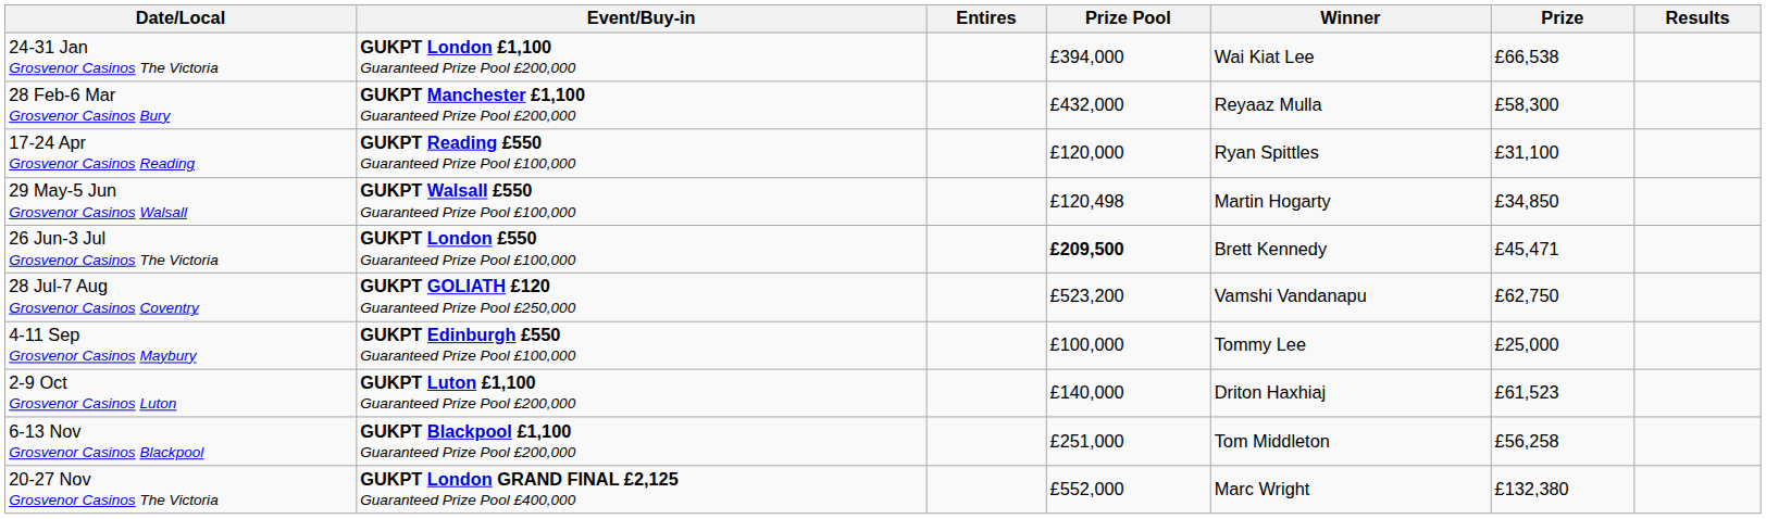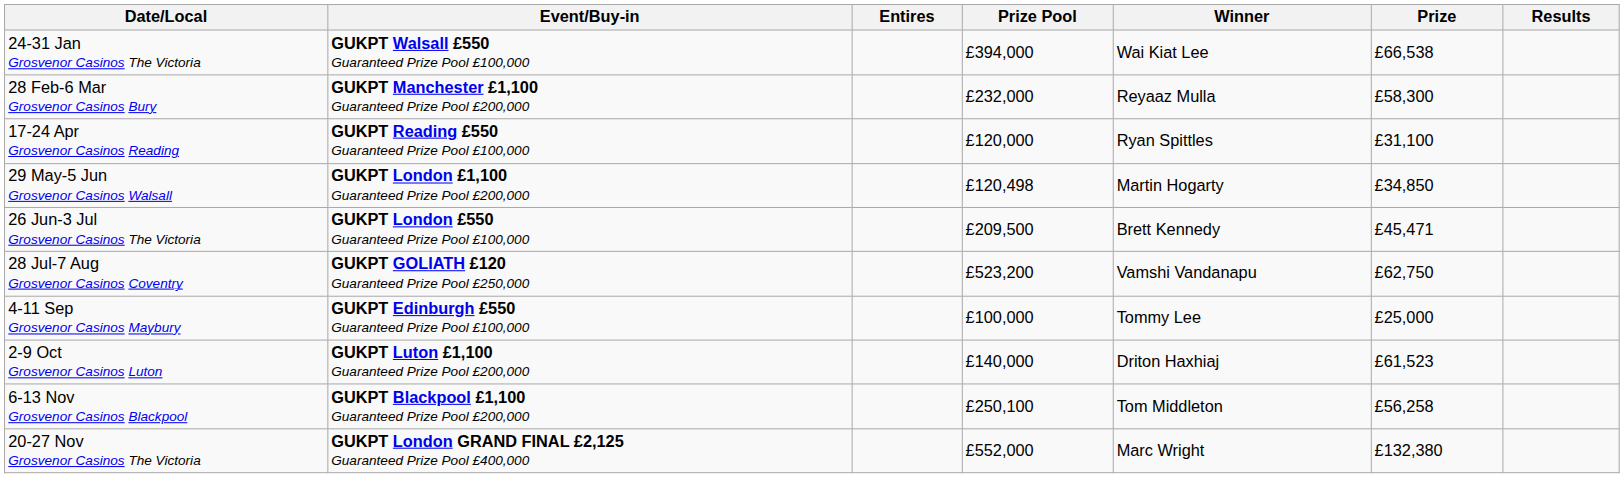24-31 Jan Grosvenor Casinos The Victoria | Event/Buy-in: GUKPT London £1,100 Guaranteed Prize Pool £200,000 -> GUKPT Walsall £550 Guaranteed Prize Pool £100,000
28 Feb-6 Mar Grosvenor Casinos Bury | Prize Pool: £432,000 -> £232,000
29 May-5 Jun Grosvenor Casinos Walsall | Event/Buy-in: GUKPT Walsall £550 Guaranteed Prize Pool £100,000 -> GUKPT London £1,100 Guaranteed Prize Pool £200,000
26 Jun-3 Jul Grosvenor Casinos The Victoria | Prize Pool: bold -> normal
6-13 Nov Grosvenor Casinos Blackpool | Prize Pool: £251,000 -> £250,100
